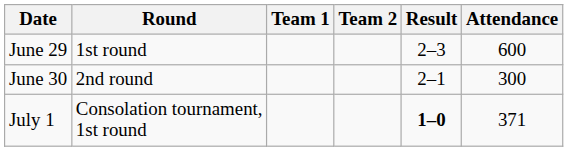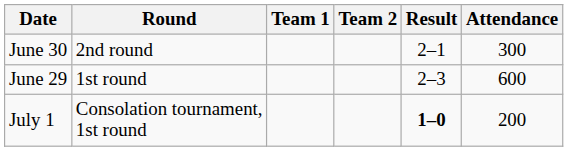rows swapped: June 29 <-> June 30
July 1 | Attendance: 371 -> 200
